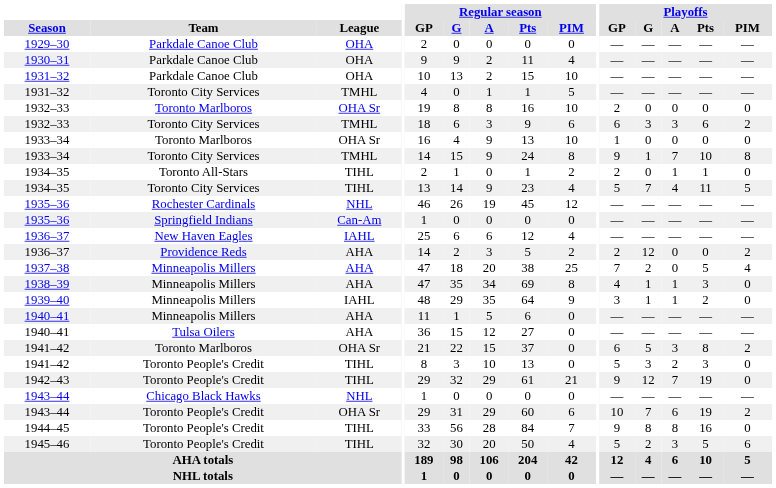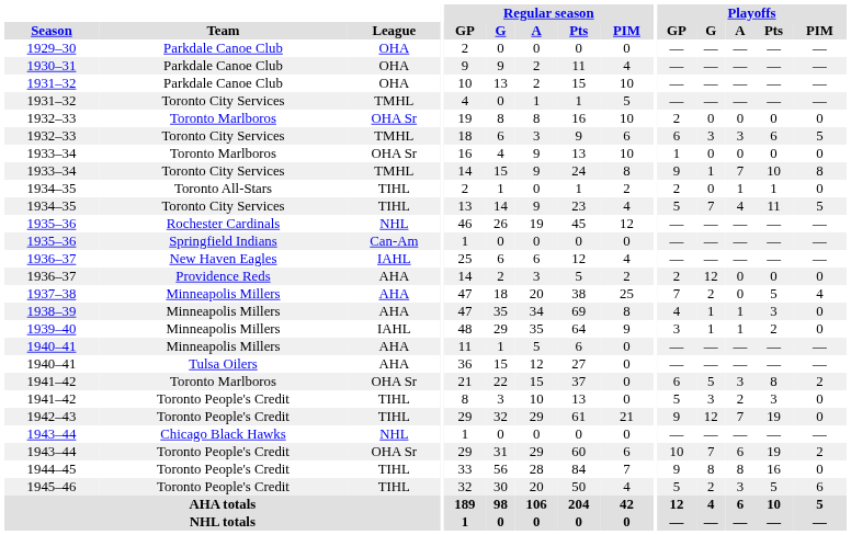1932–33 / Toronto City Services | Playoffs / PIM: 2 -> 5
1936–37 / Providence Reds | Playoffs / PIM: 2 -> 0
